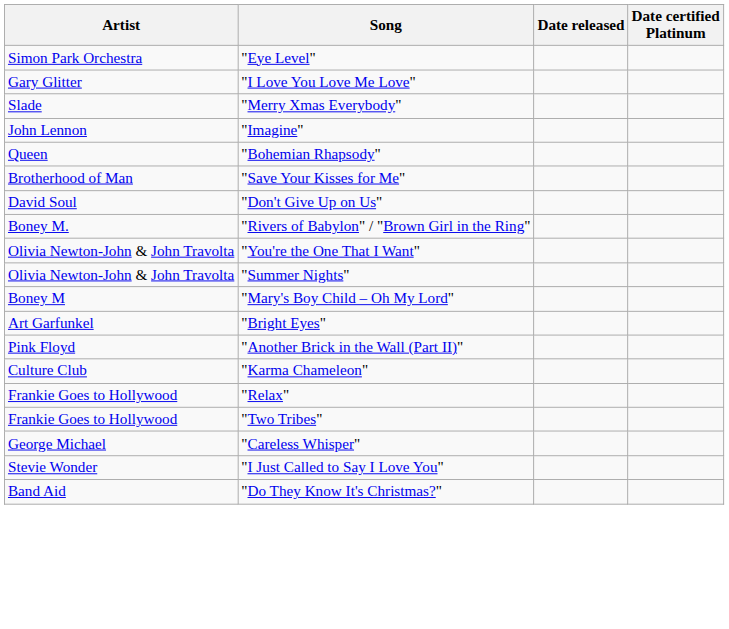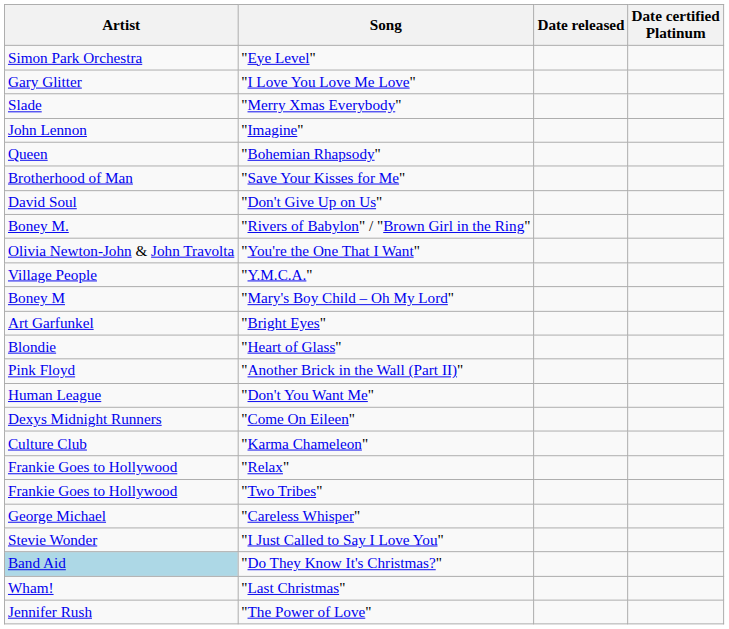- row: Olivia Newton-John & John Travolta | "Summer Nights"
+ row: Village People | "Y.M.C.A."
+ row: Blondie | "Heart of Glass"
+ row: Human League | "Don't You Want Me"
+ row: Dexys Midnight Runners | "Come On Eileen"
"Do They Know It's Christmas?" | Artist: no background -> lightblue background
+ row: Wham! | "Last Christmas"
+ row: Jennifer Rush | "The Power of Love"
